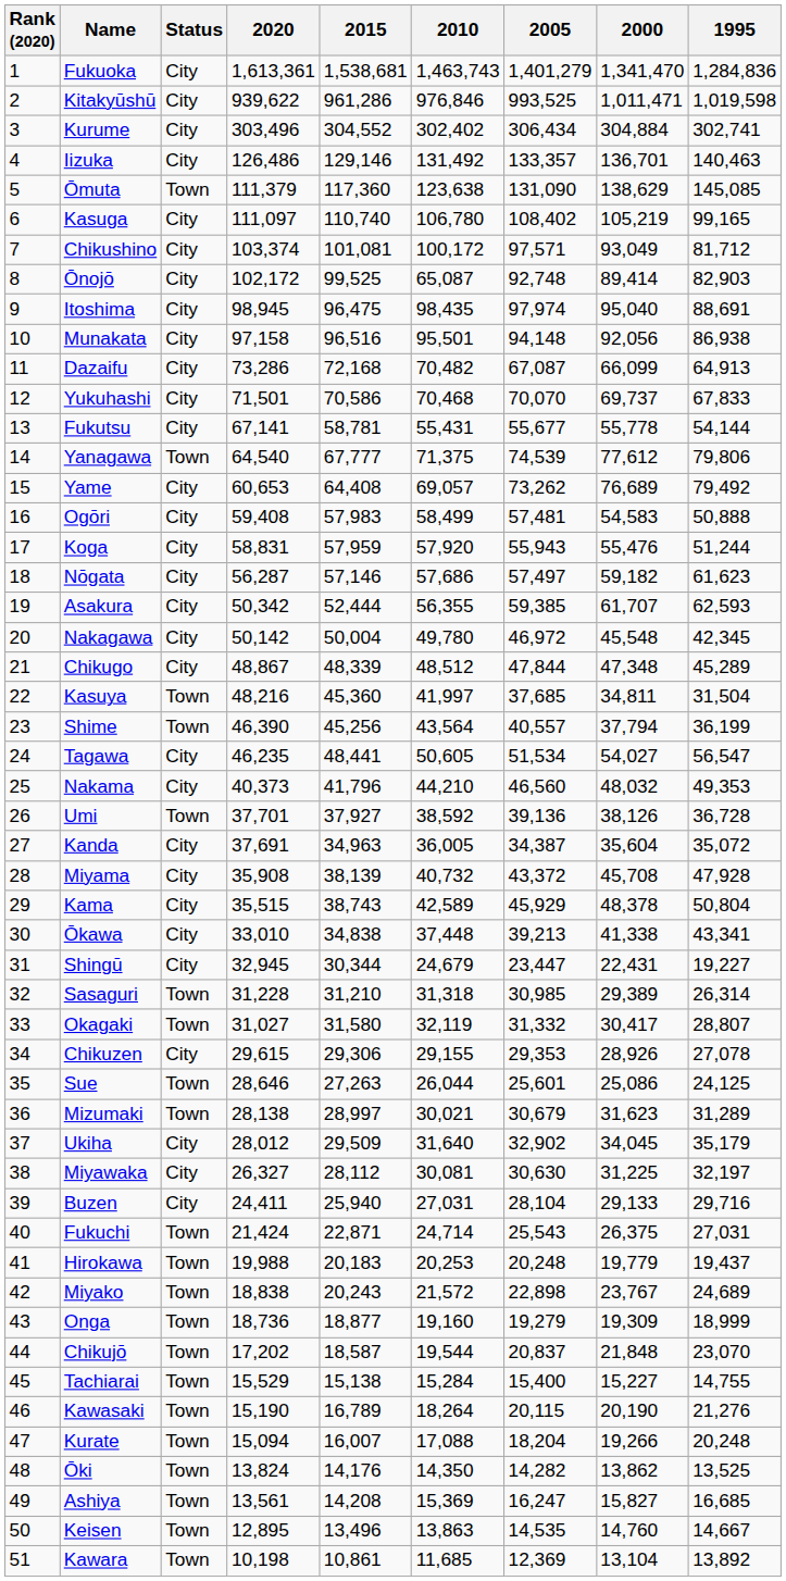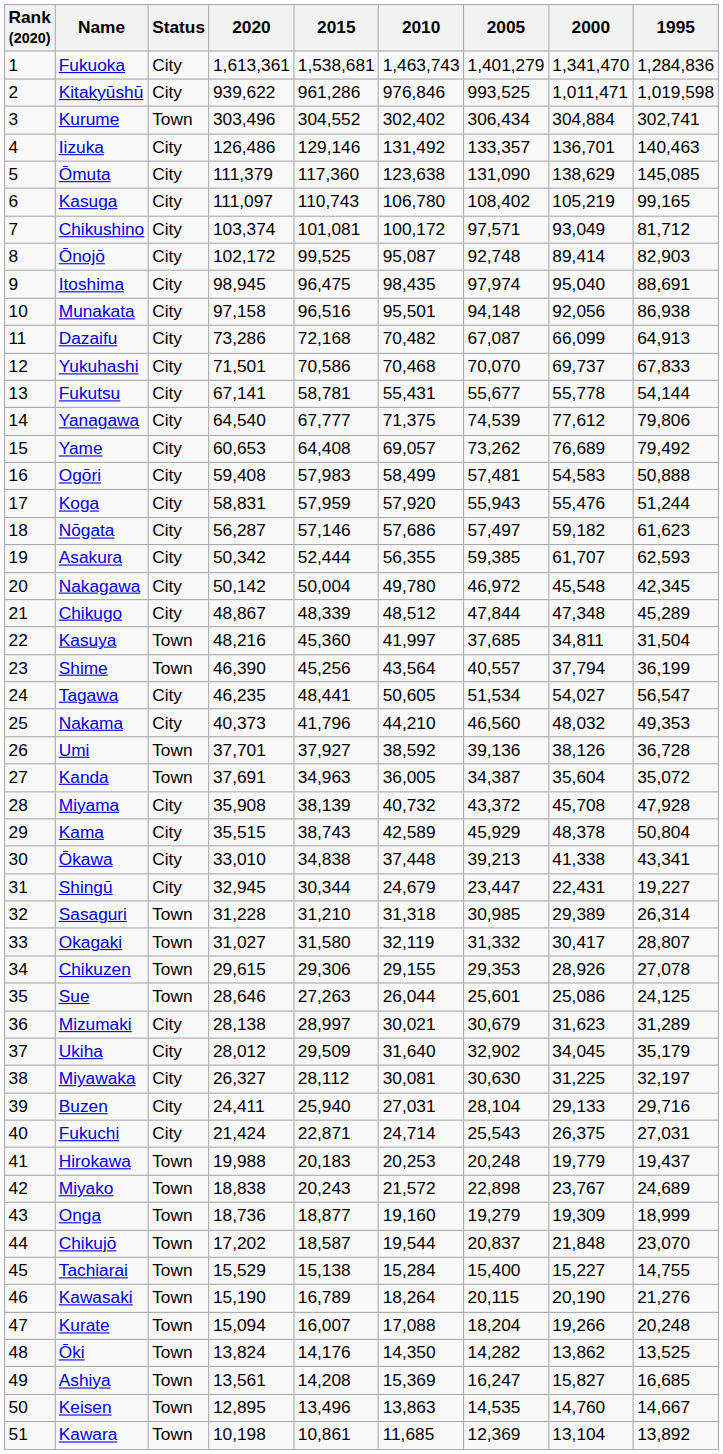Kurume | Status: City -> Town
Ōmuta | Status: Town -> City
Kasuga | 2015: 110,740 -> 110,743
Ōnojō | 2010: 65,087 -> 95,087
Yanagawa | Status: Town -> City
Kanda | Status: City -> Town
Chikuzen | Status: City -> Town
Mizumaki | Status: Town -> City
Fukuchi | Status: Town -> City
